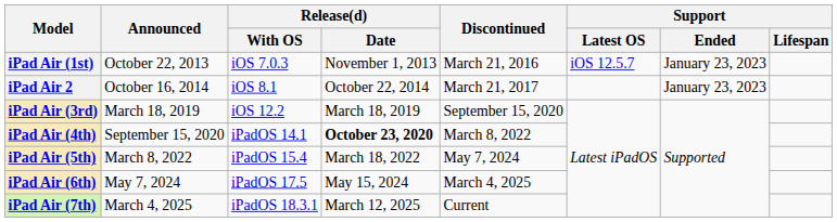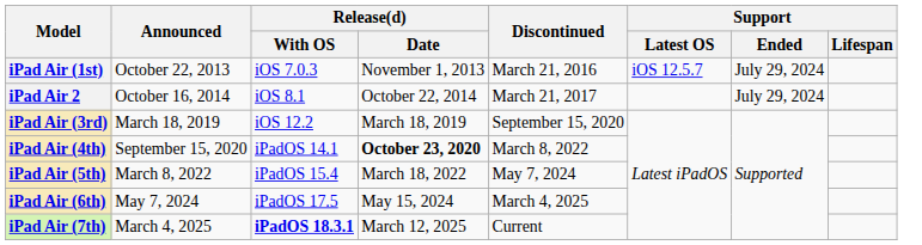iPad Air (1st) | Support / Ended: January 23, 2023 -> July 29, 2024
iPad Air 2 | Support / Ended: January 23, 2023 -> July 29, 2024
iPad Air (7th) | Release(d) / With OS: normal -> bold
